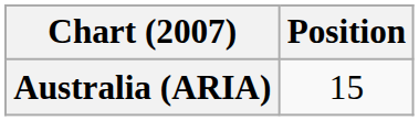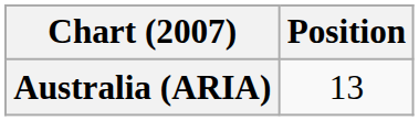Australia (ARIA) | Position: 15 -> 13
